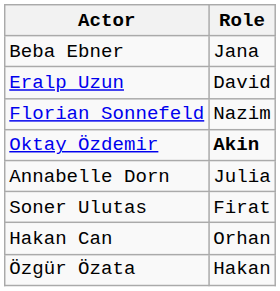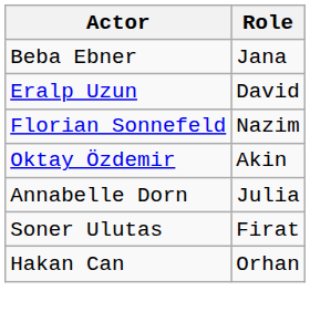Oktay Özdemir | Role: bold -> normal
- row: Özgür Özata | Hakan
